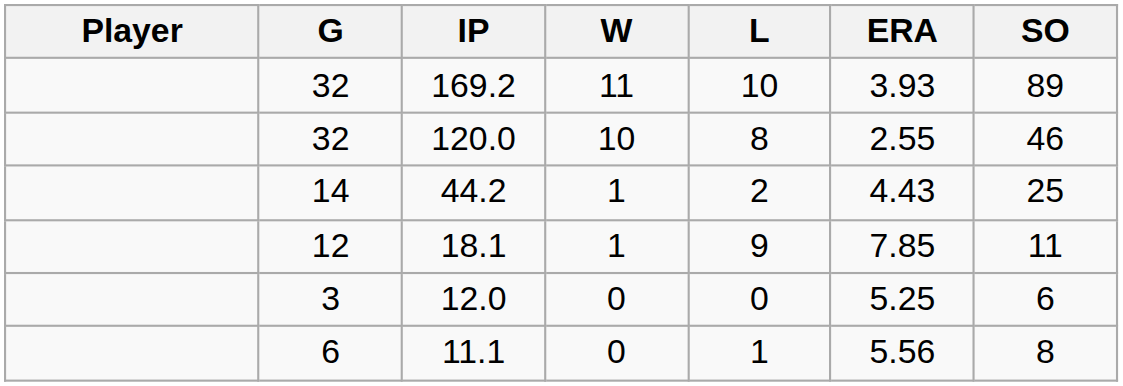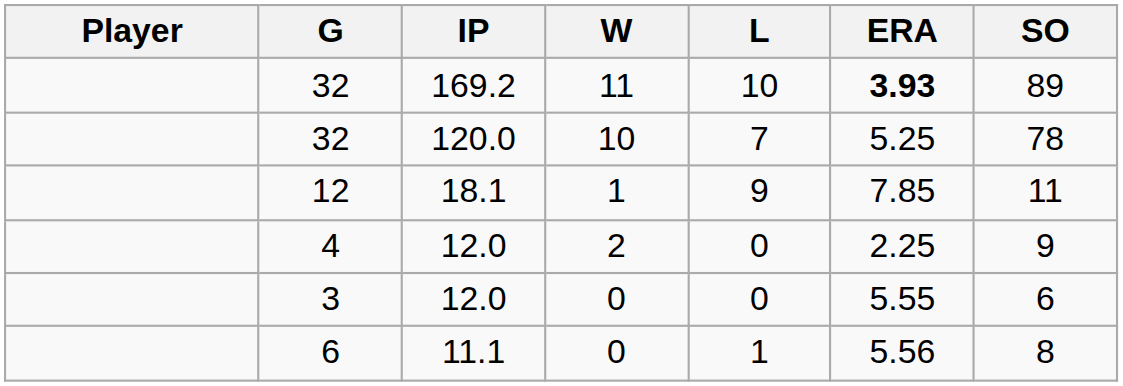32 / 169.2 | ERA: normal -> bold
32 / 120.0 | L: 8 -> 7
32 / 120.0 | ERA: 2.55 -> 5.25
32 / 120.0 | SO: 46 -> 78
- row: 14 | 44.2 | 1 | 2 | 4.43 | 25
+ row: 4 | 12.0 | 2 | 0 | 2.25 | 9
3 | ERA: 5.25 -> 5.55
